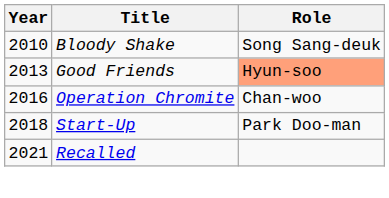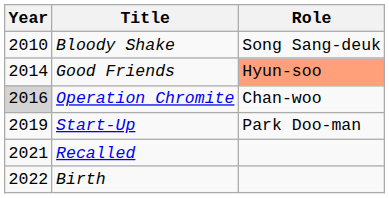Good Friends | Year: 2013 -> 2014
Operation Chromite | Year: no background -> lightgrey background
Start-Up | Year: 2018 -> 2019
+ row: 2022 | Birth
